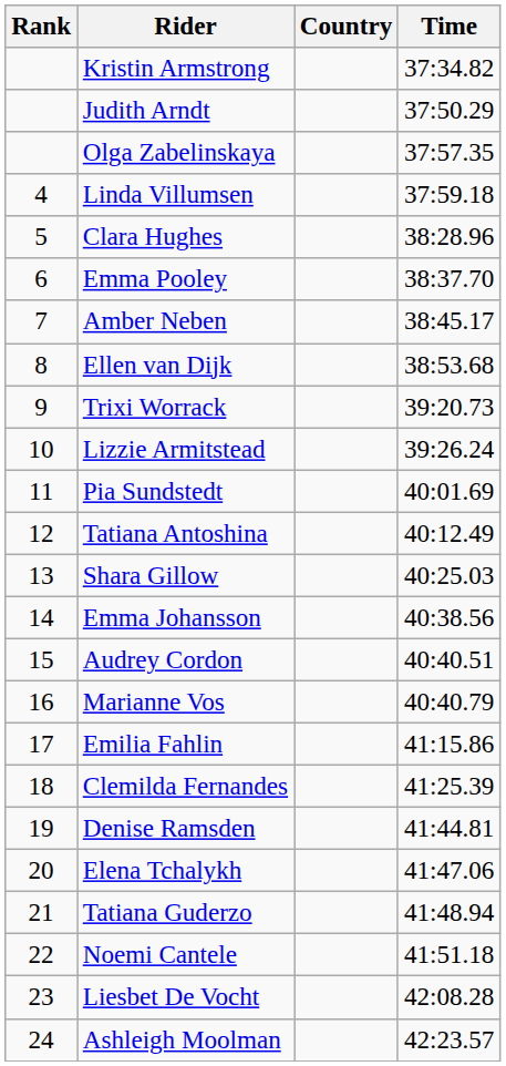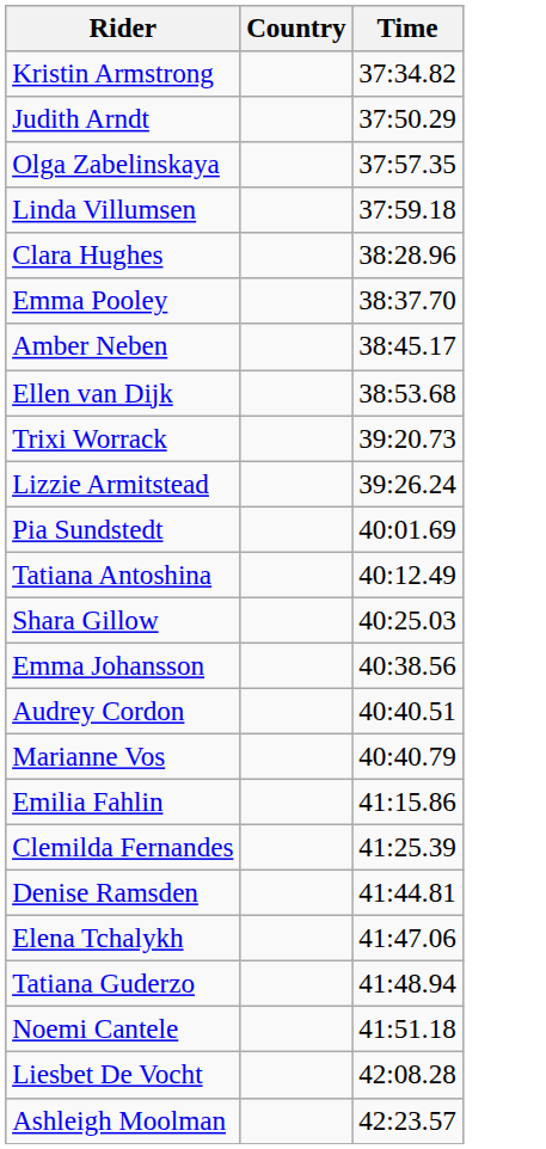- column: Rank | 4 | 5 | 6 | 7 | 8 | 9 | 10 | 11 | 12 | 13 | 14 | 15 | 16 | 17 | 18 | 19 | 20 | 21 | 22 | 23 | 24
